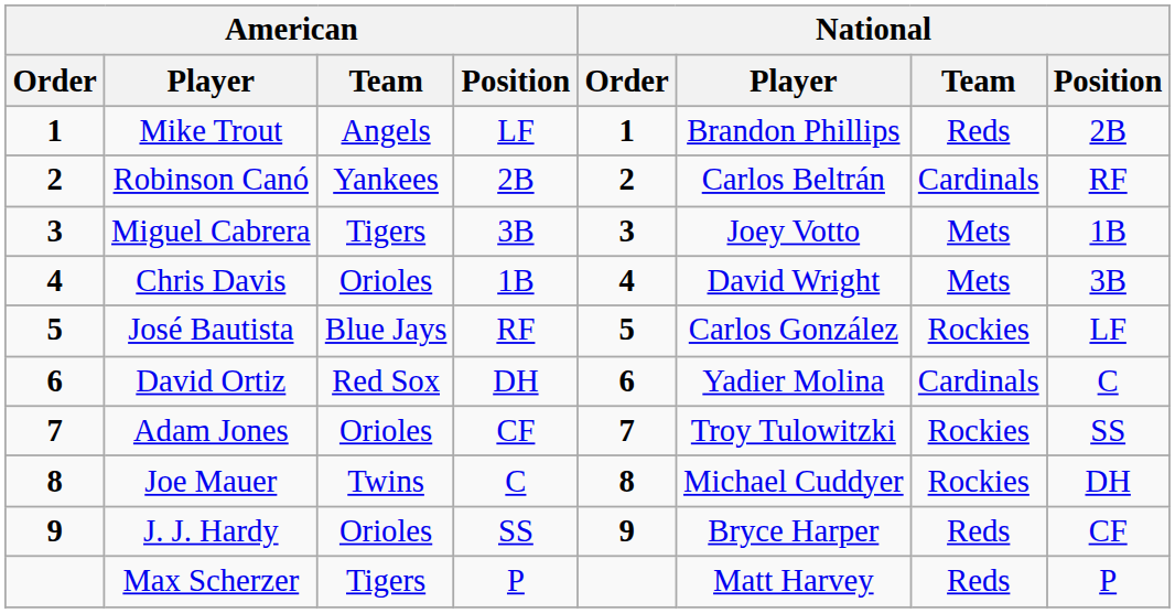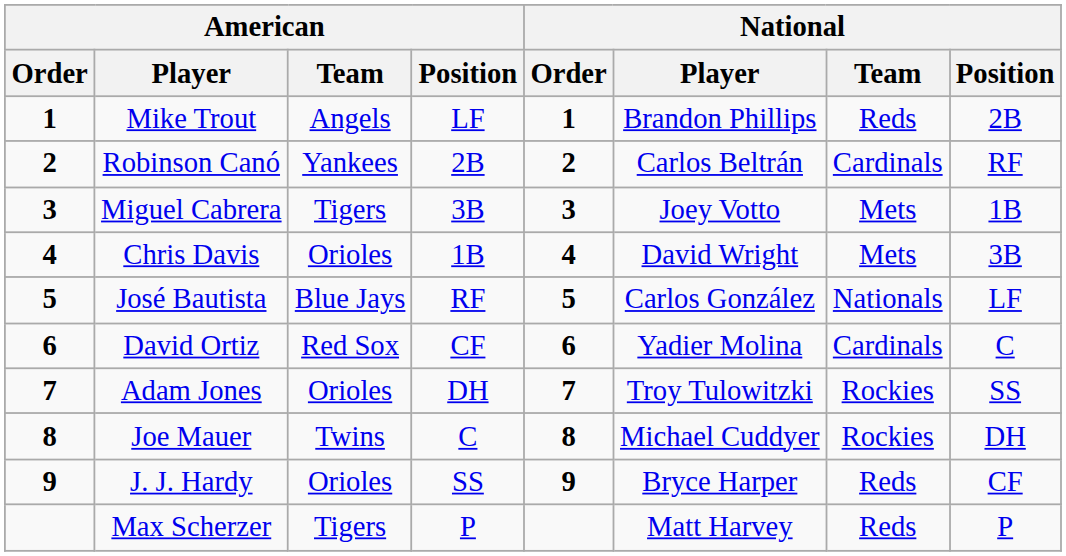José Bautista | National / Team: Rockies -> Nationals
David Ortiz | American / Position: DH -> CF
Adam Jones | American / Position: CF -> DH
